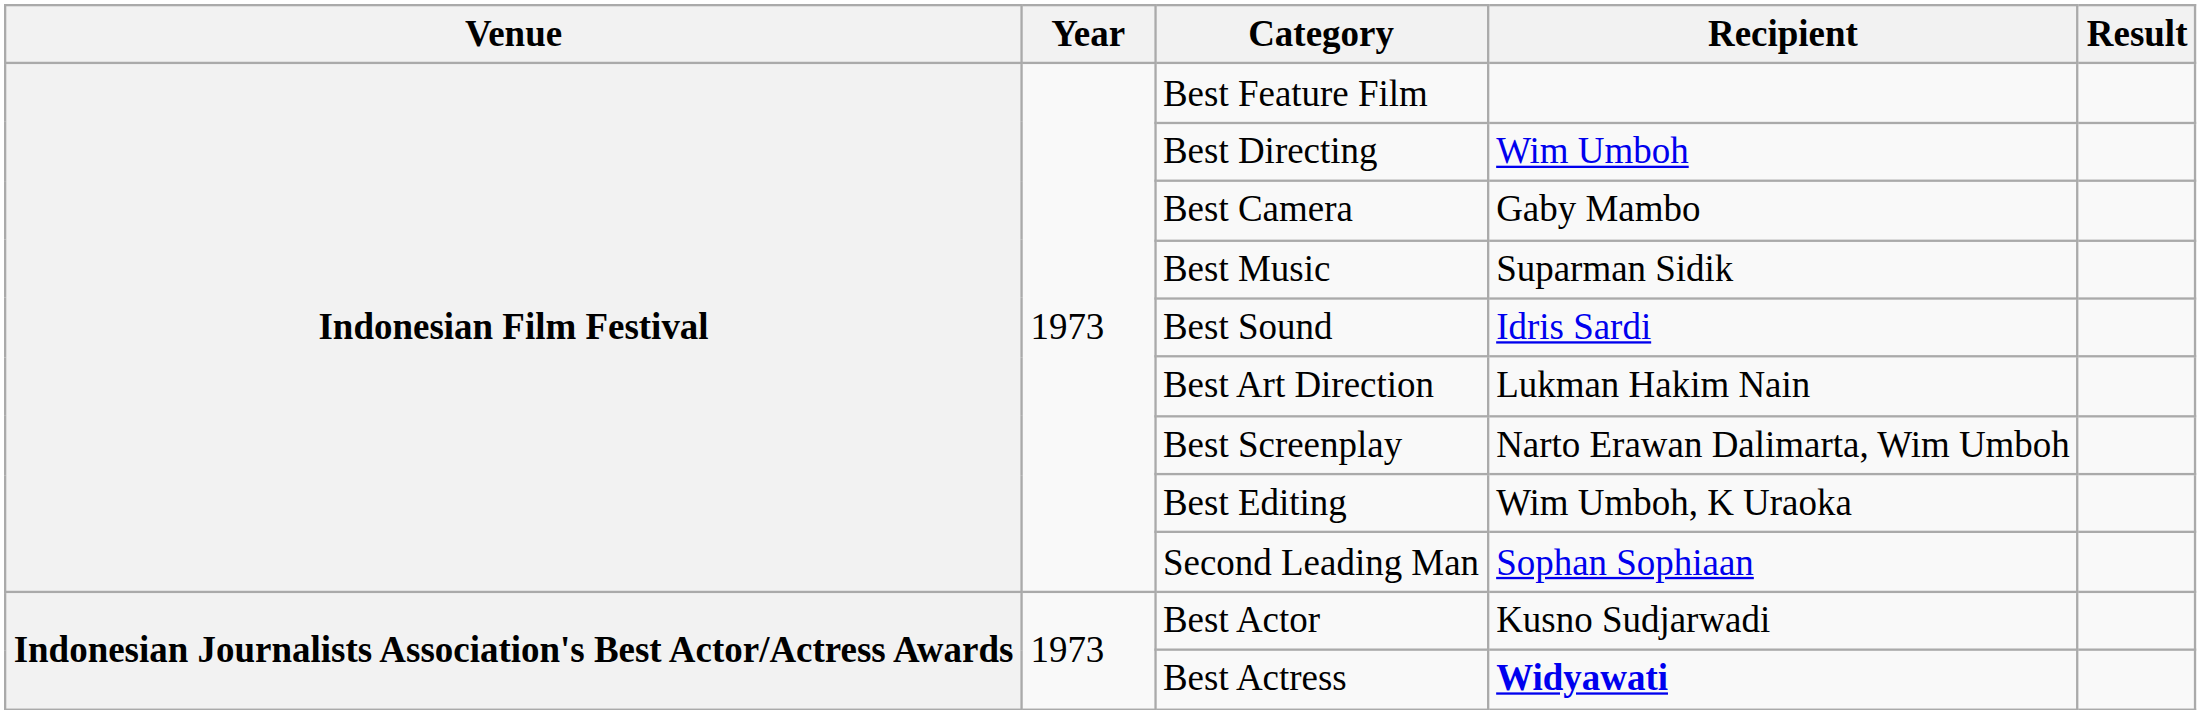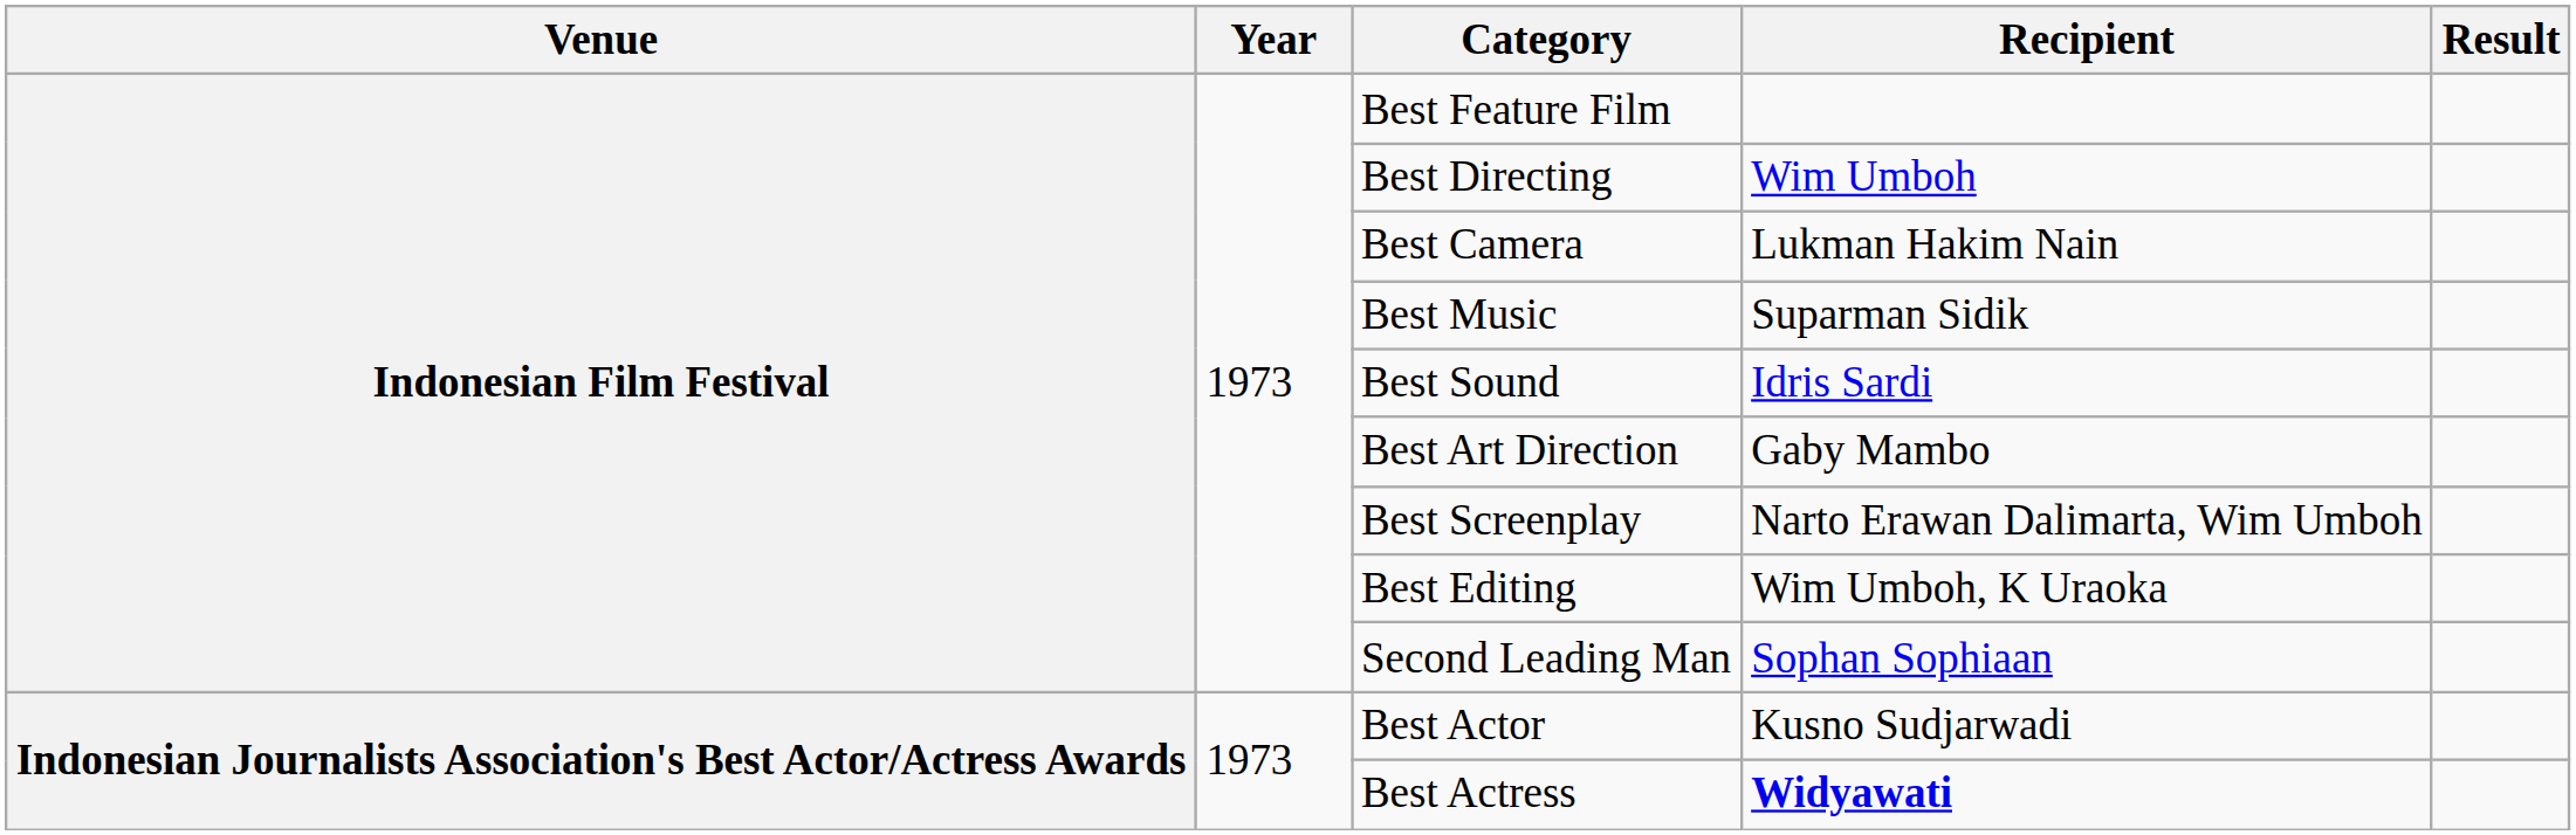Best Camera | Recipient: Gaby Mambo -> Lukman Hakim Nain
Best Art Direction | Recipient: Lukman Hakim Nain -> Gaby Mambo
